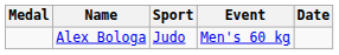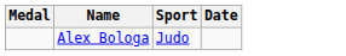- column: Event | Men's 60 kg
